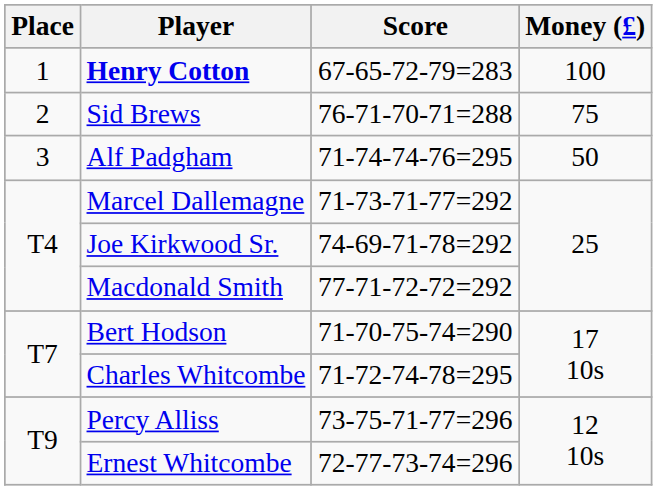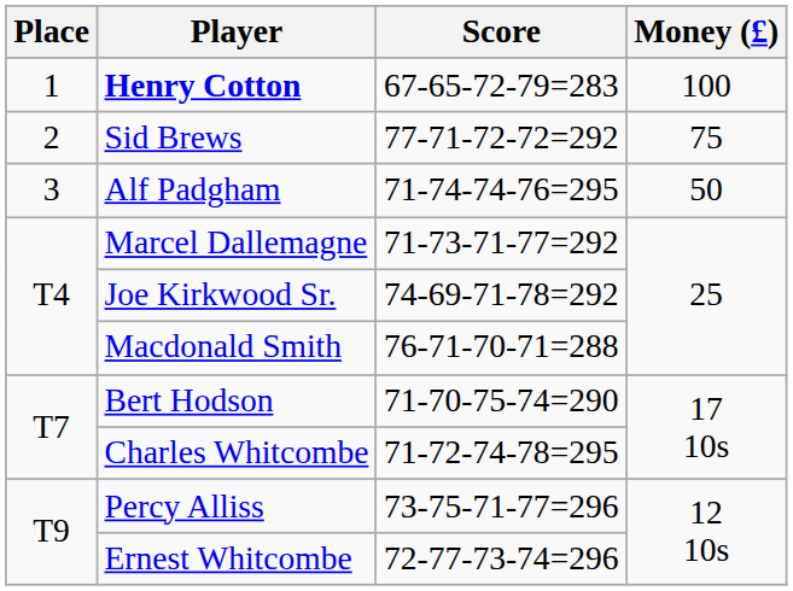Sid Brews | Score: 76-71-70-71=288 -> 77-71-72-72=292
Macdonald Smith | Score: 77-71-72-72=292 -> 76-71-70-71=288
